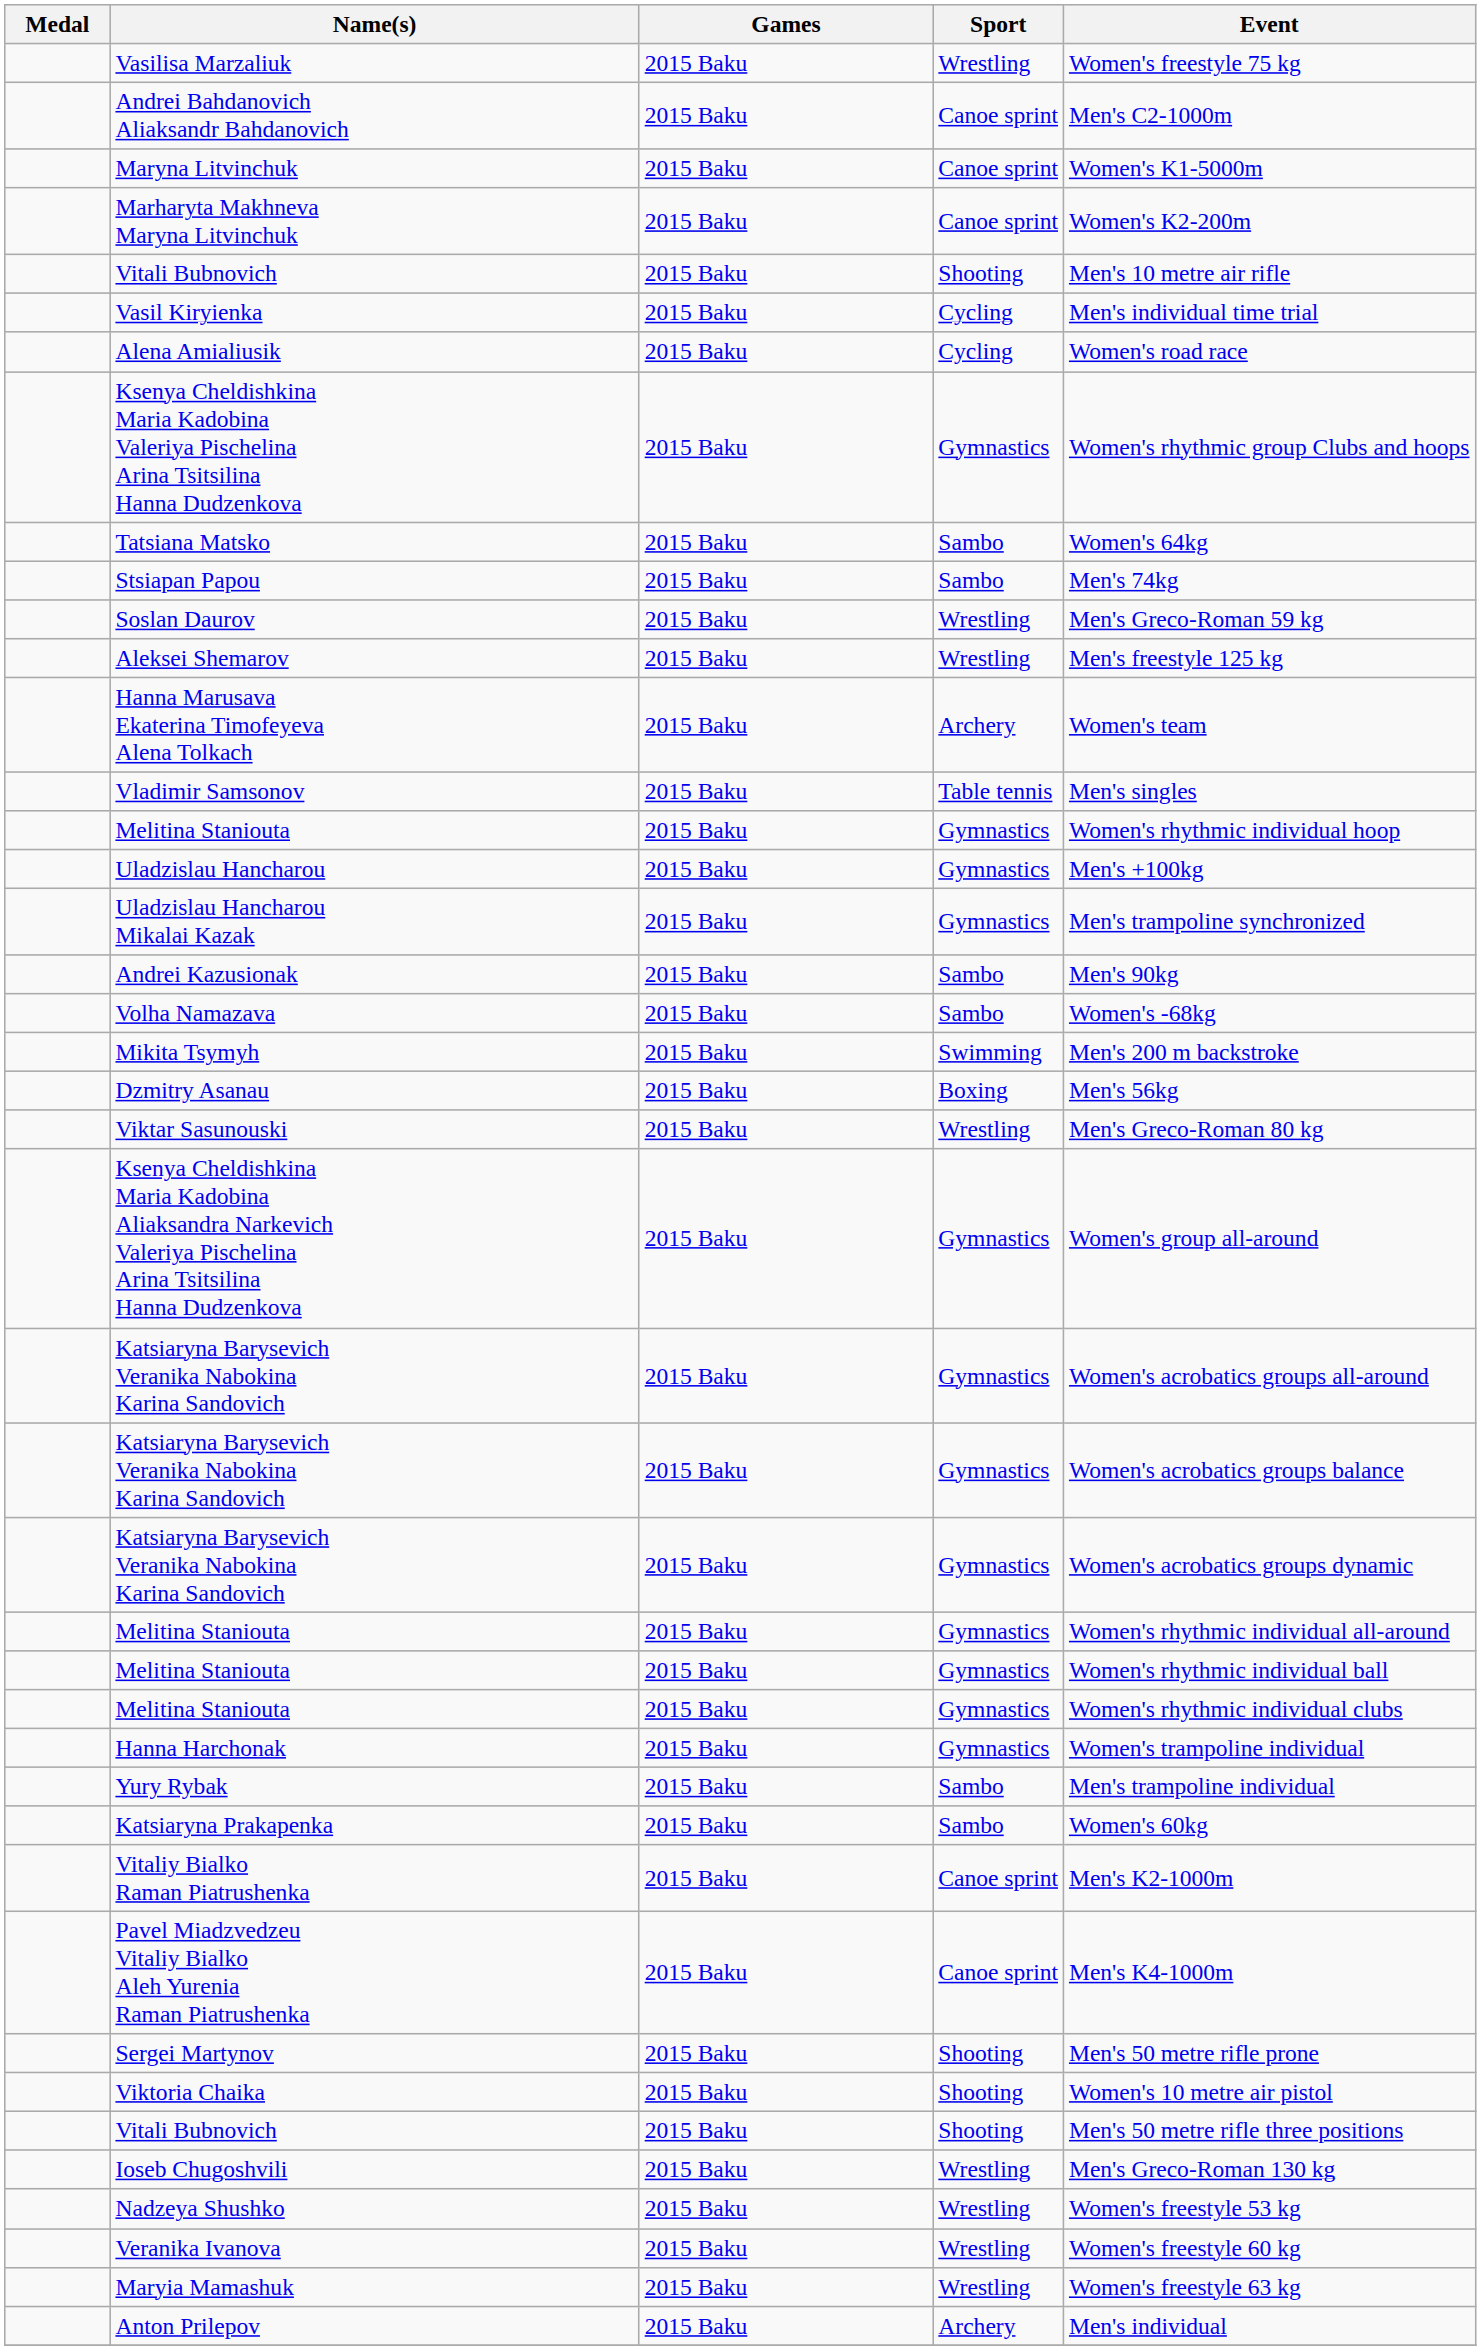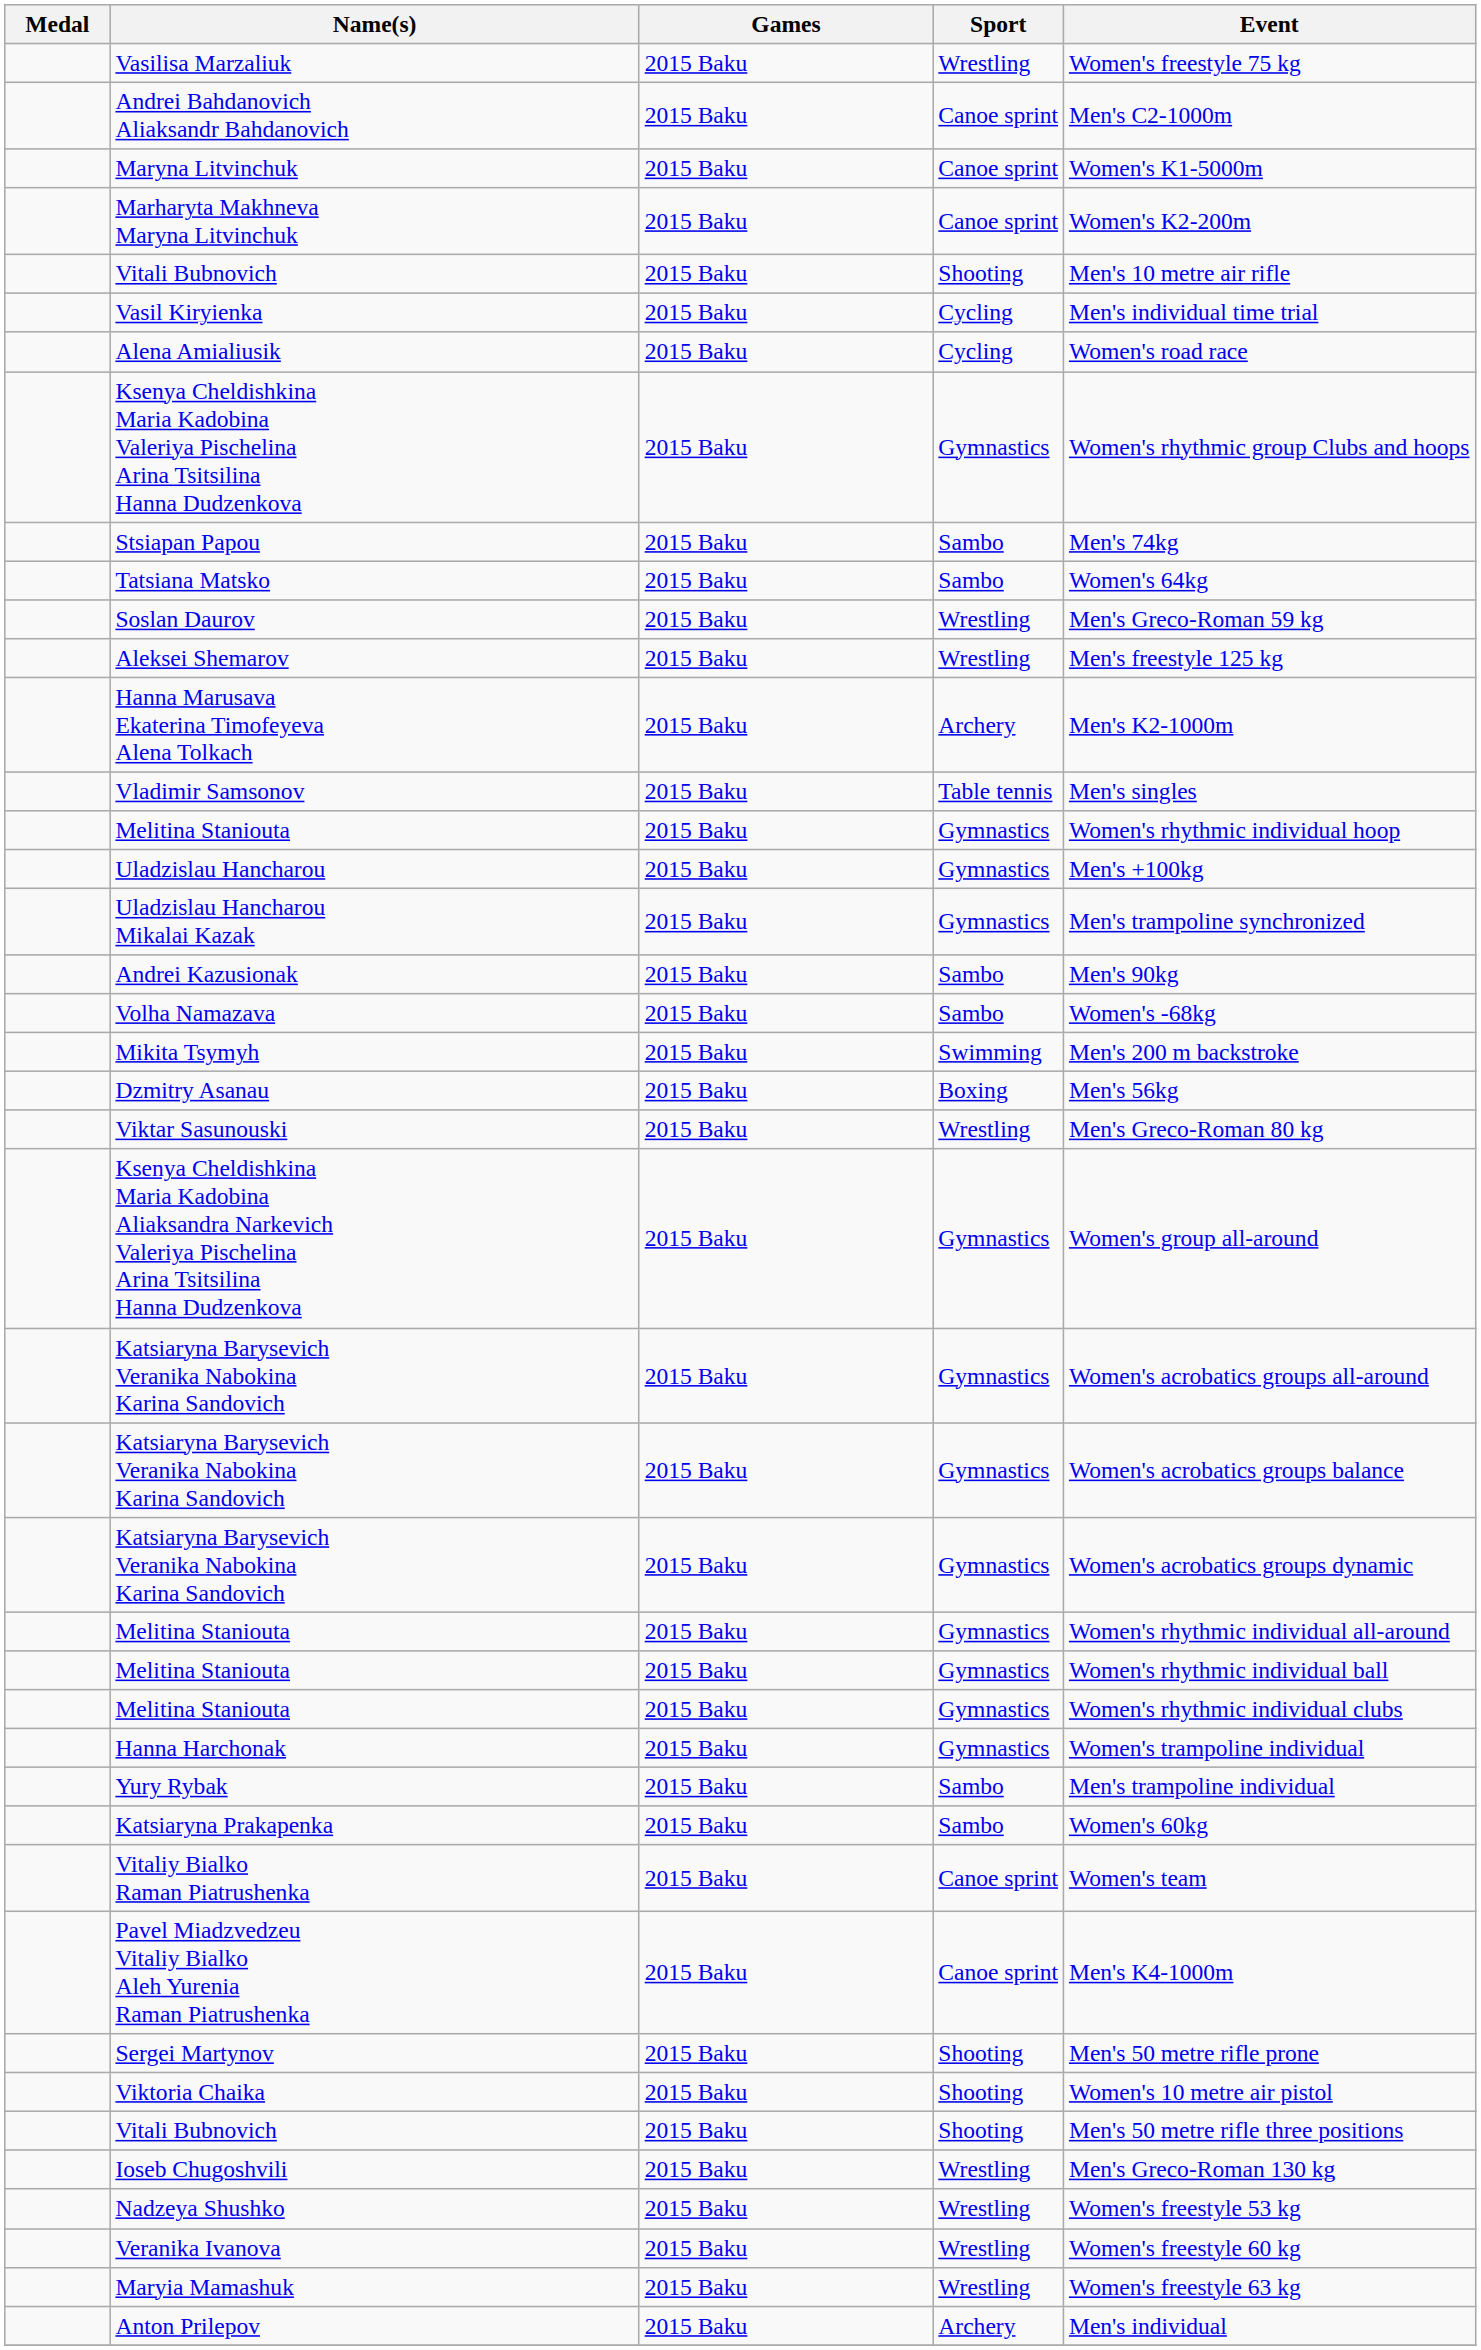rows swapped: Stsiapan Papou <-> Tatsiana Matsko
Hanna Marusava Ekaterina Timofeyeva Alena Tolkach | Event: Women's team -> Men's K2-1000m
Vitaliy Bialko Raman Piatrushenka | Event: Men's K2-1000m -> Women's team
